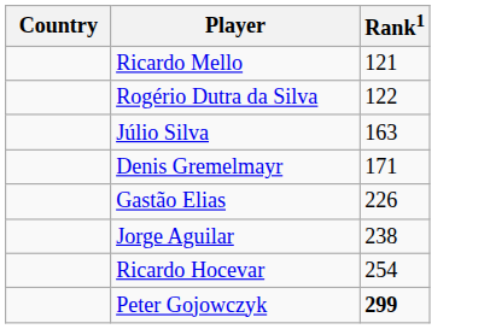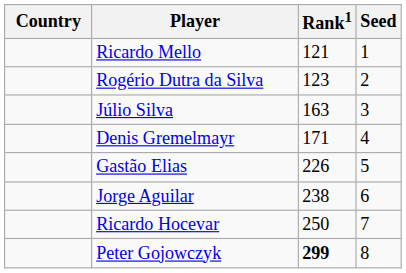+ column: Seed | 1 | 2 | 3 | 4 | 5 | 6 | 7 | 8
Rogério Dutra da Silva | Rank1: 122 -> 123
Ricardo Hocevar | Rank1: 254 -> 250
